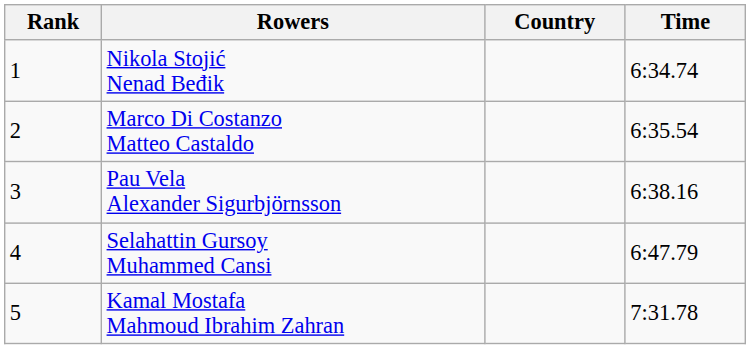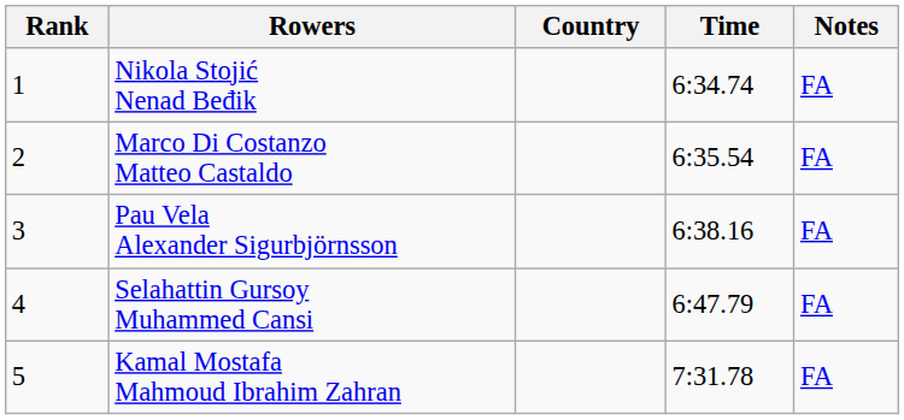+ column: Notes | FA | FA | FA | FA | FA
